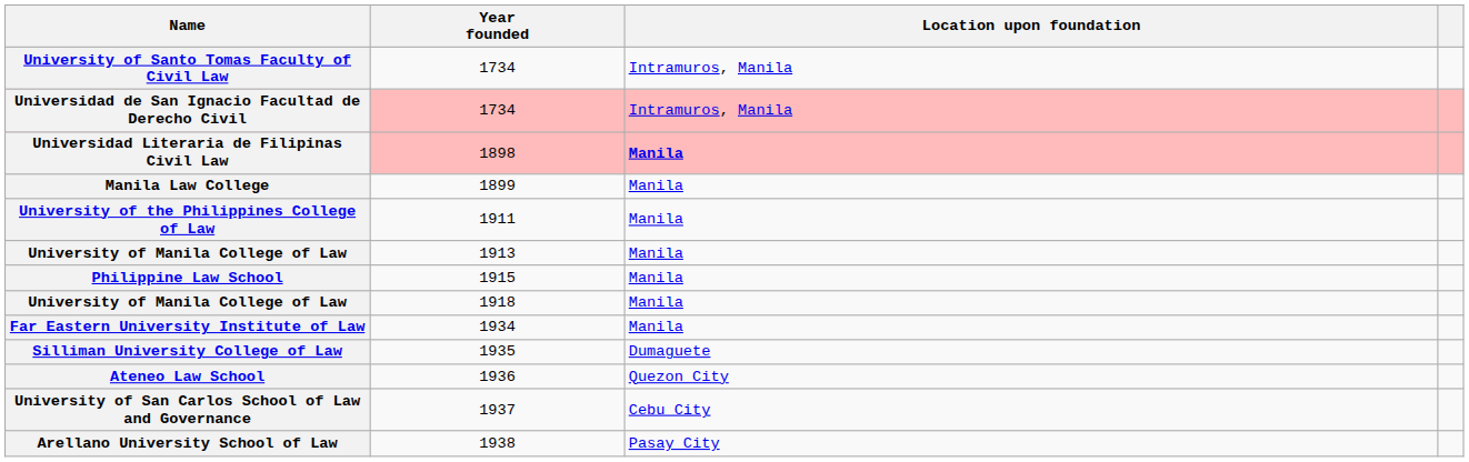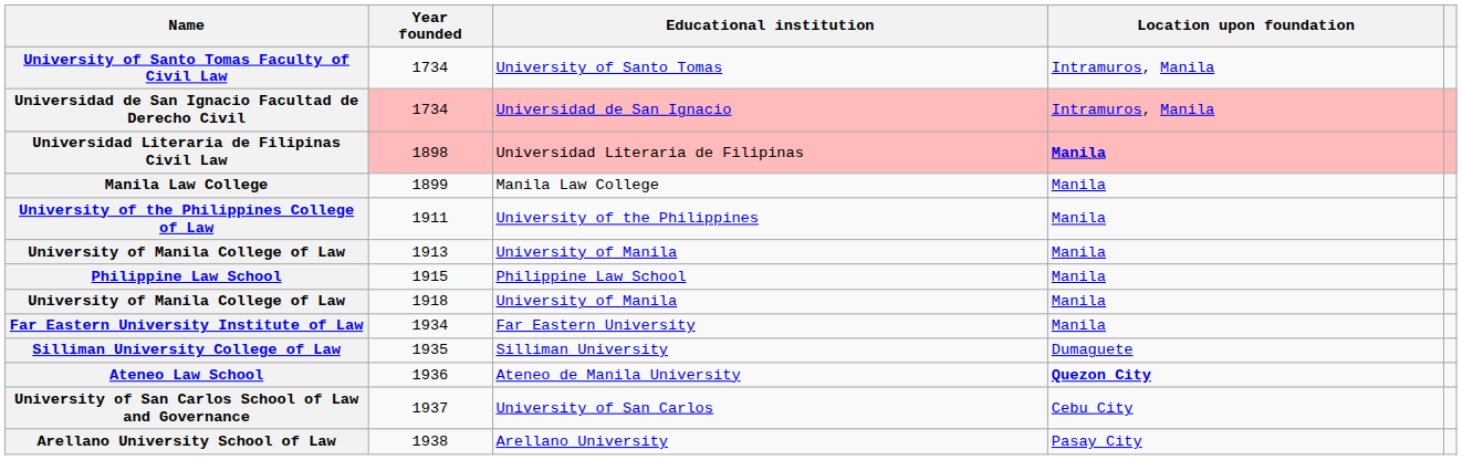+ column: Educational institution | University of Santo Tomas | Universidad de San Ignacio | Universidad Literaria de Filipinas | Manila Law College | University of the Philippines | University of Manila | Philippine Law School | University of Manila | Far Eastern University | Silliman University | Ateneo de Manila University | University of San Carlos | Arellano University
Ateneo Law School | Location upon foundation: normal -> bold
